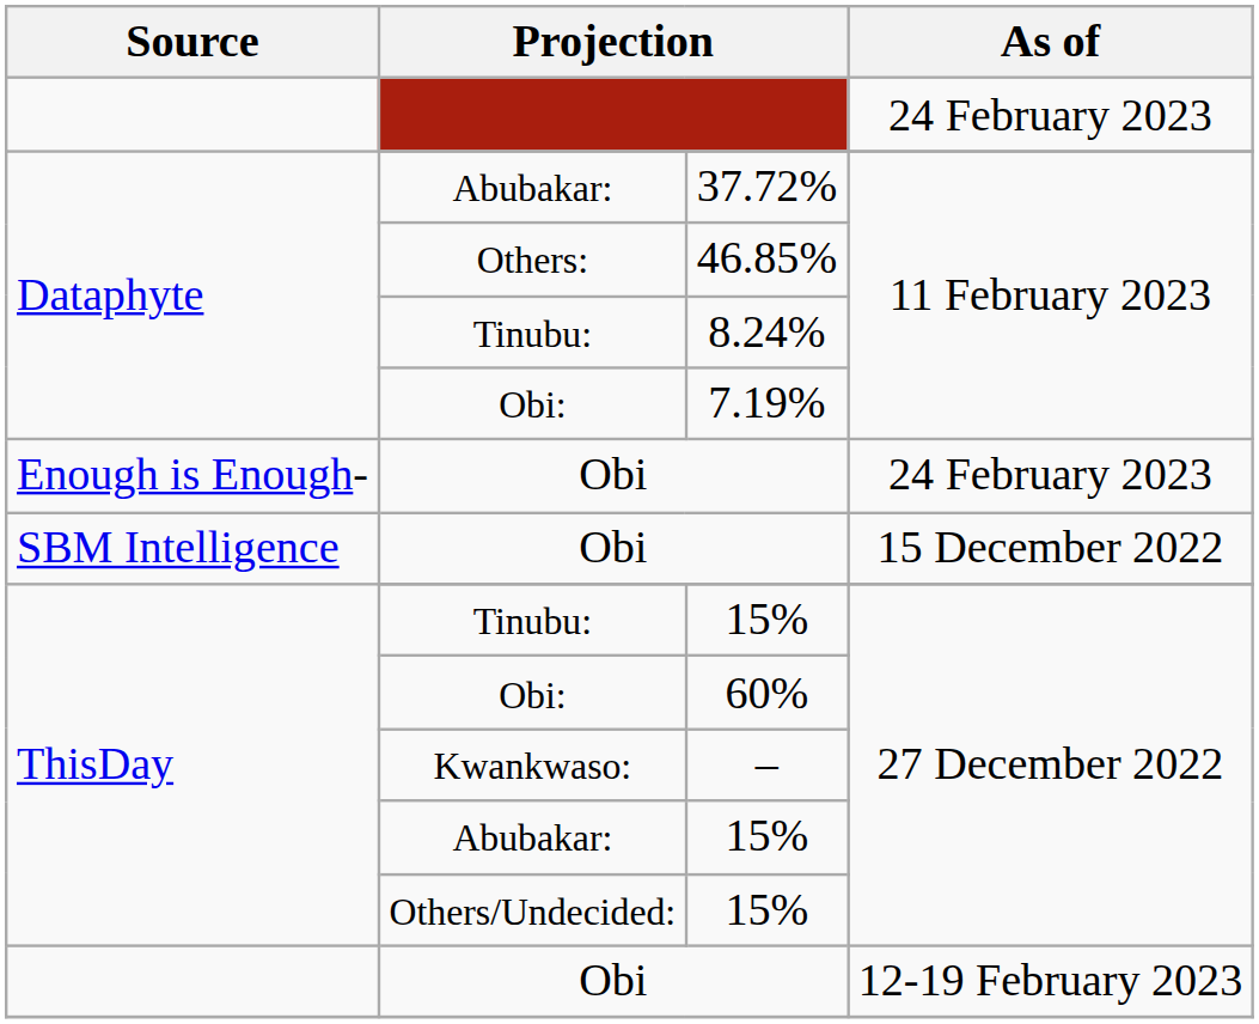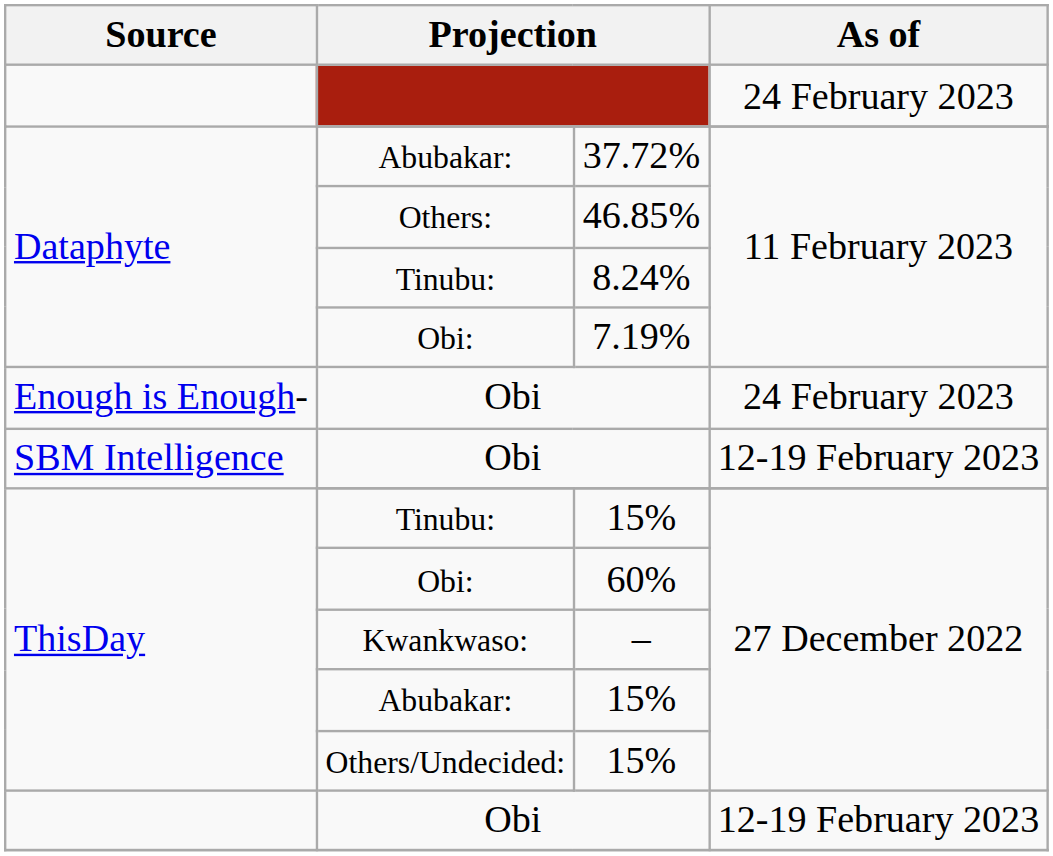SBM Intelligence / Obi | As of: 15 December 2022 -> 12-19 February 2023
